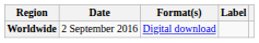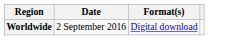- column: Label
